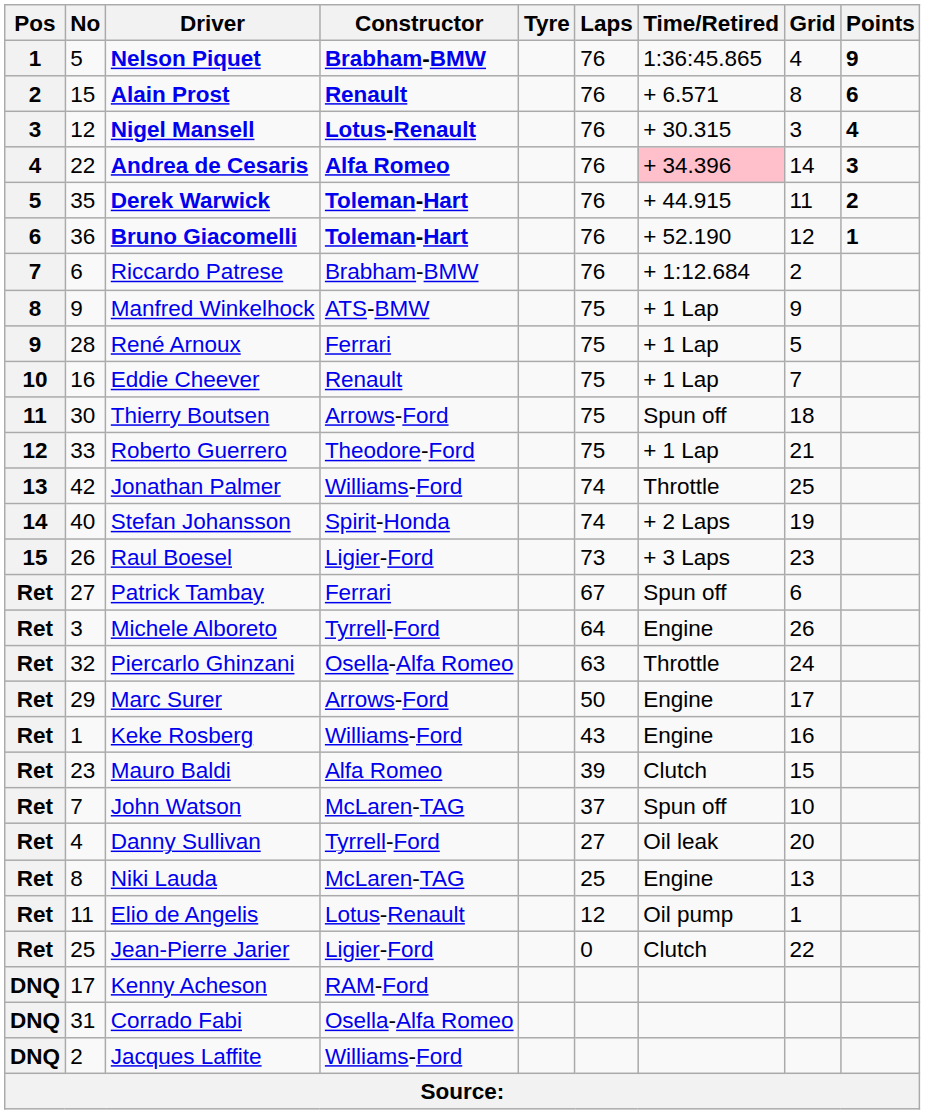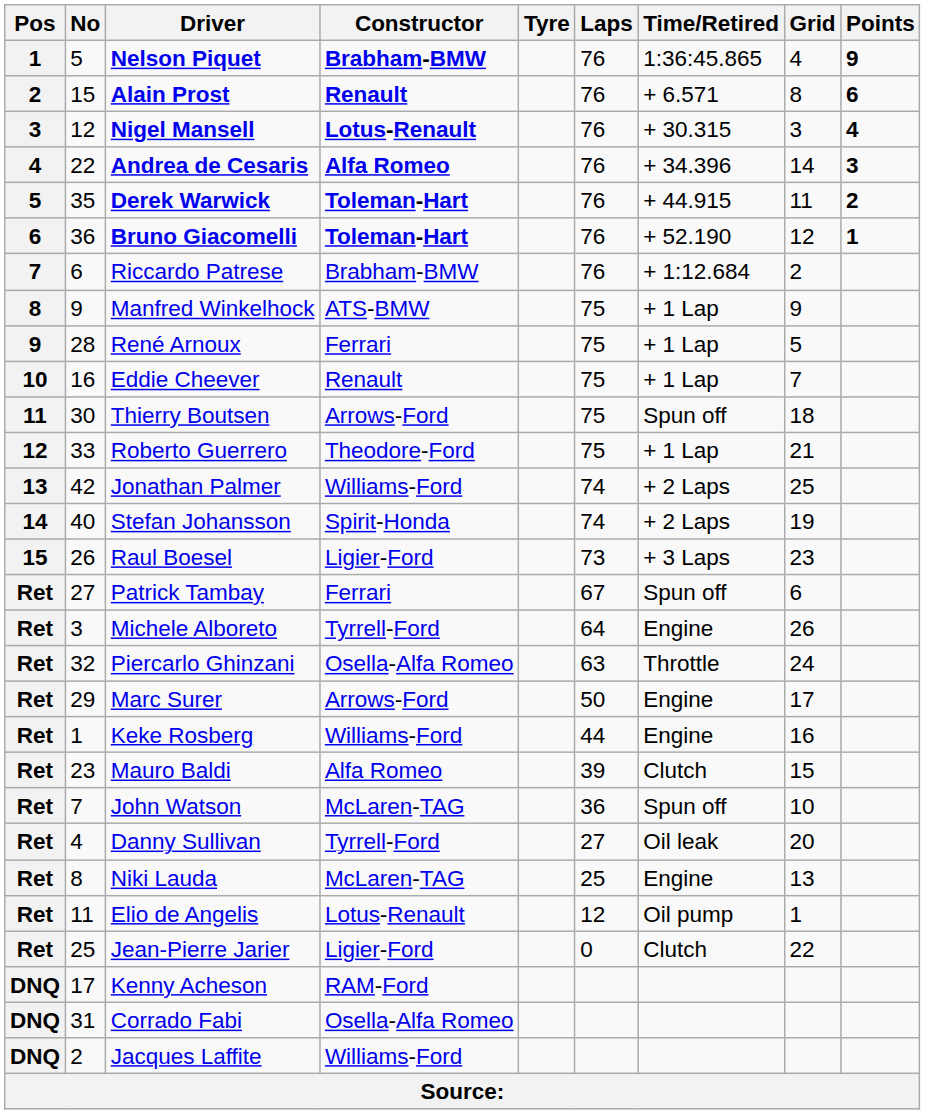Andrea de Cesaris | Time/Retired: pink background -> no background
Jonathan Palmer | Time/Retired: Throttle -> + 2 Laps
Keke Rosberg | Laps: 43 -> 44
John Watson | Laps: 37 -> 36
